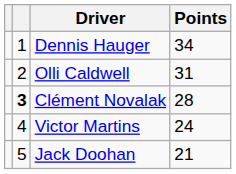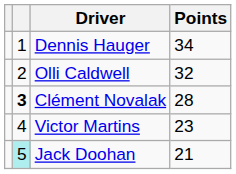Olli Caldwell | Points: 31 -> 32
Victor Martins | Points: 24 -> 23
Jack Doohan | column 2: no background -> paleturquoise background
